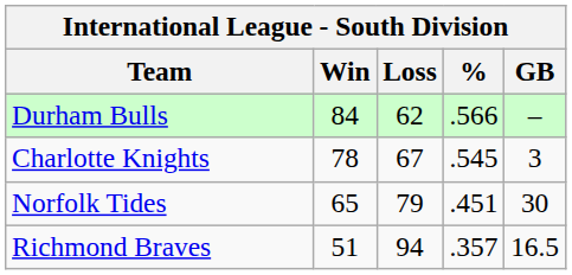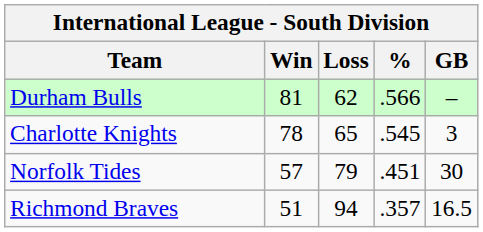Durham Bulls | Win: 84 -> 81
Charlotte Knights | Loss: 67 -> 65
Norfolk Tides | Win: 65 -> 57
